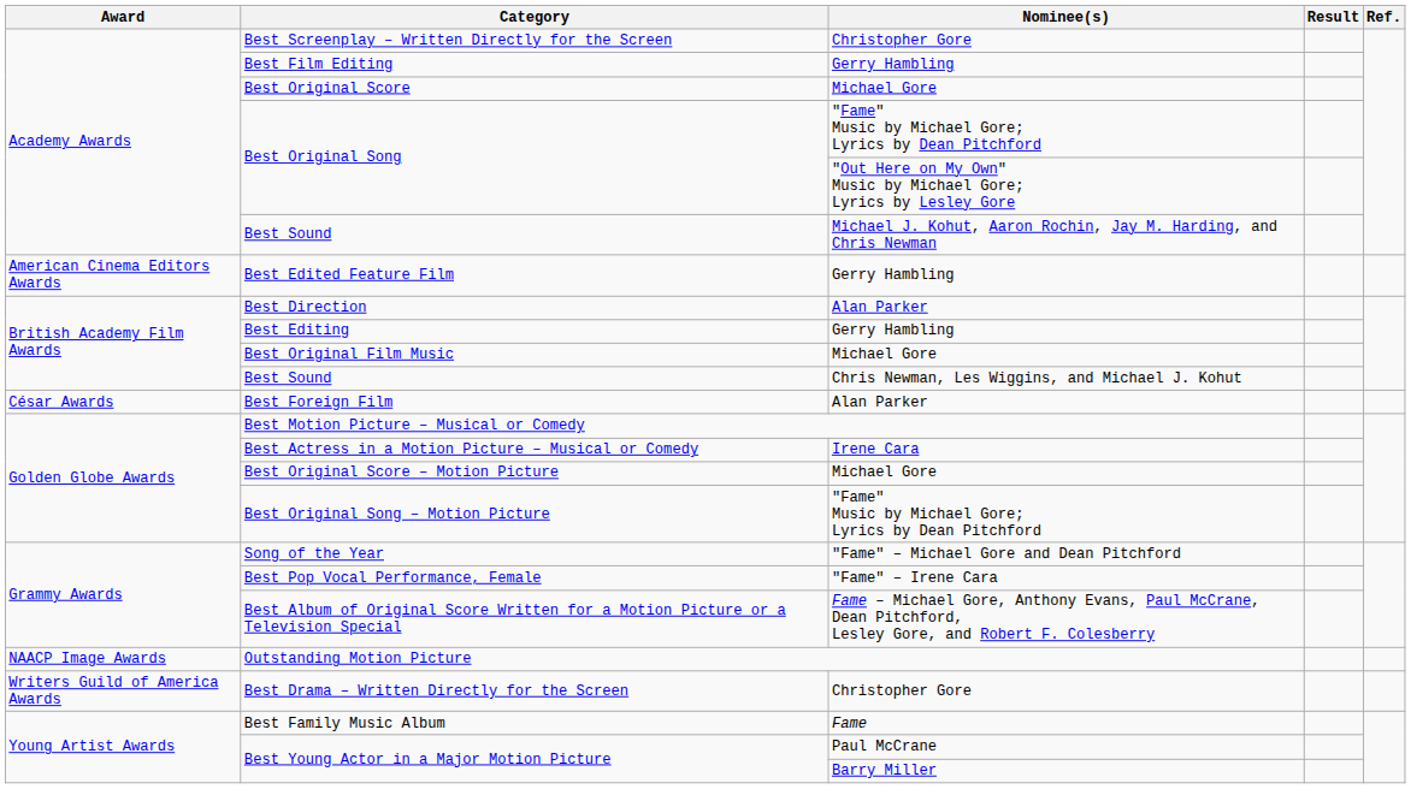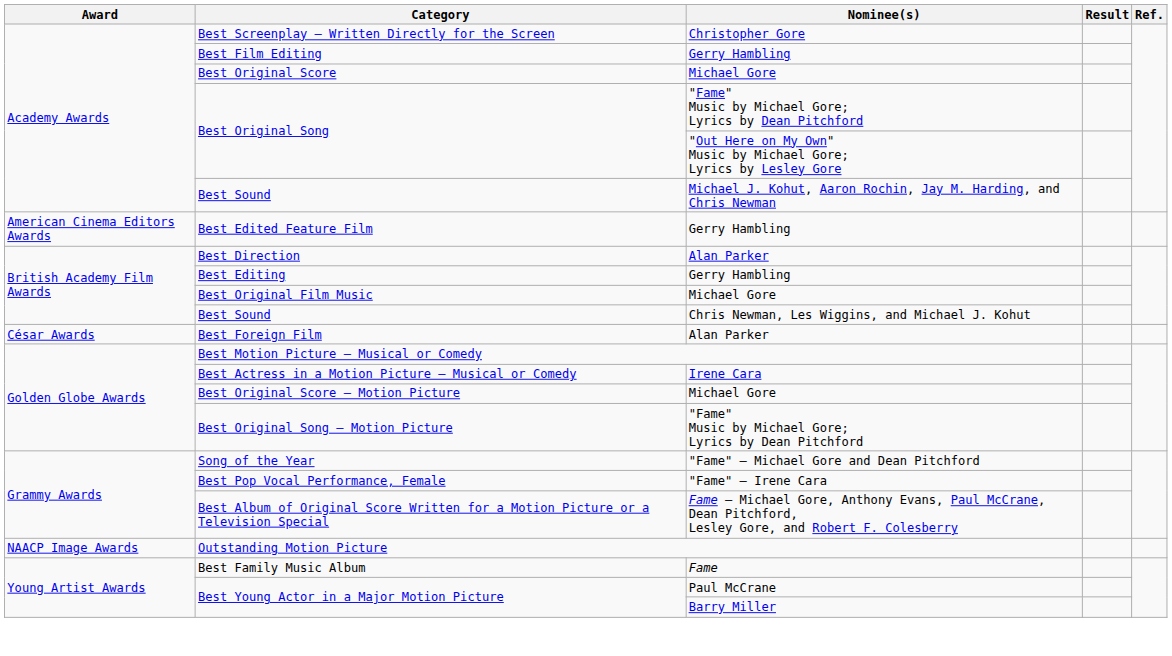- row: Writers Guild of America Awards | Best Drama – Written Directly for the Screen | Christopher Gore
